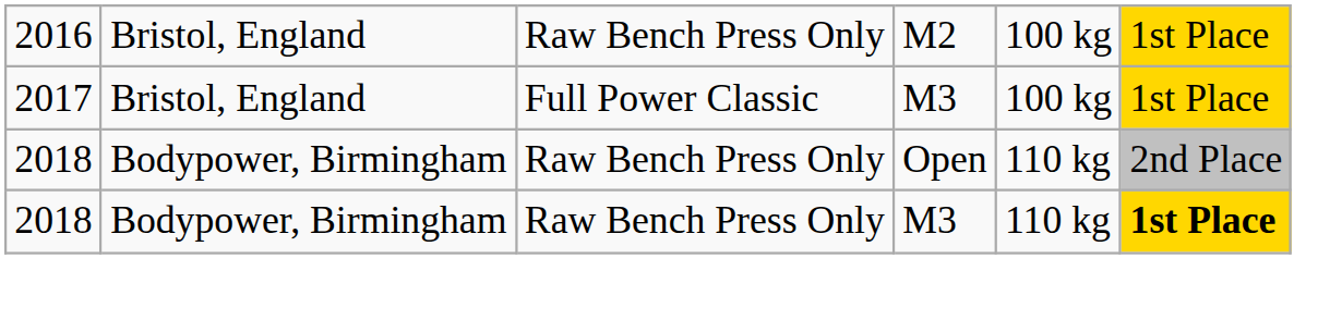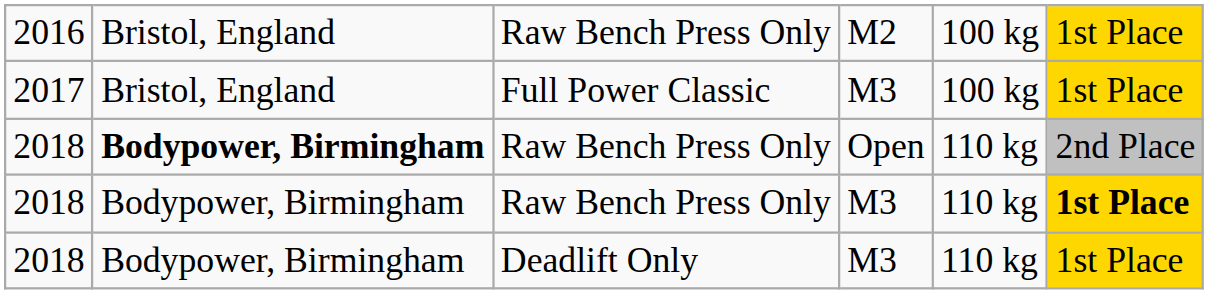Raw Bench Press Only / Open | column 2: normal -> bold
+ row: 2018 | Bodypower, Birmingham | Deadlift Only | M3 | 110 kg | 1st Place
